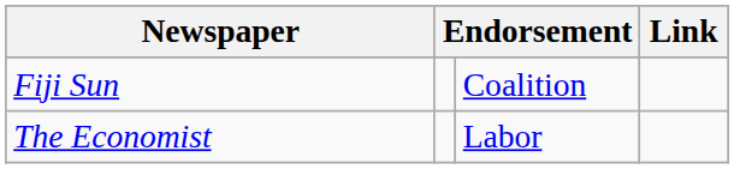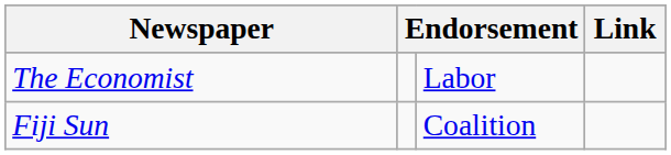rows swapped: Fiji Sun <-> The Economist
